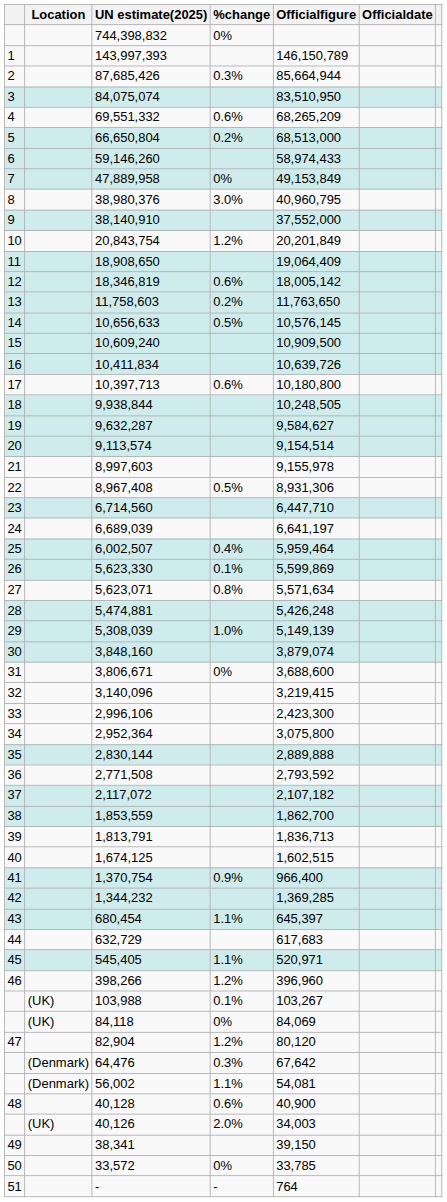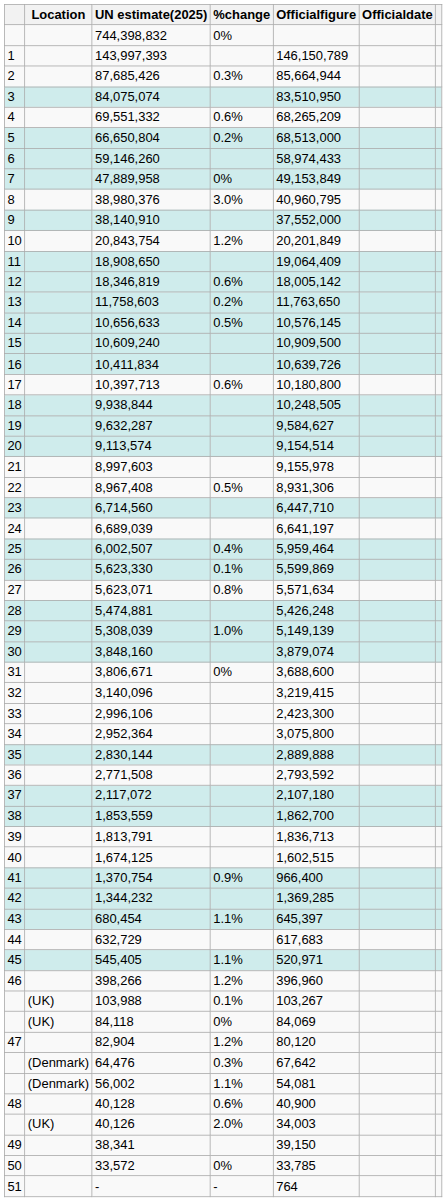2,117,072 | Officialfigure: 2,107,182 -> 2,107,180
